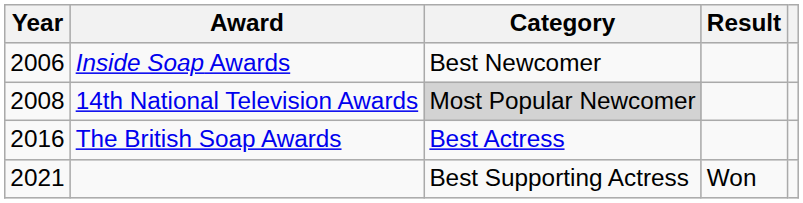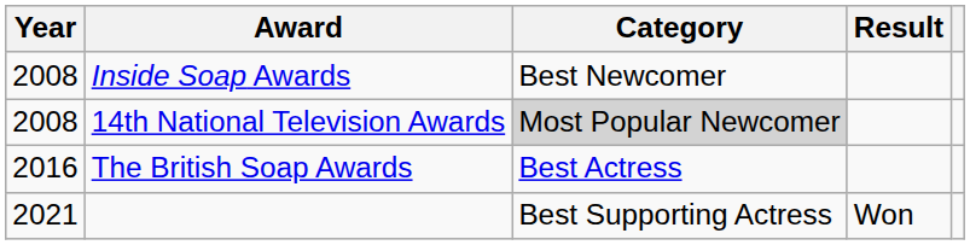Inside Soap Awards | Year: 2006 -> 2008
